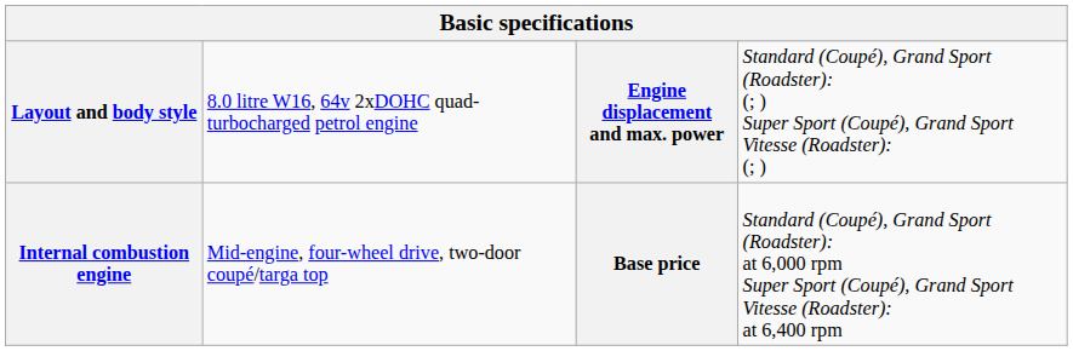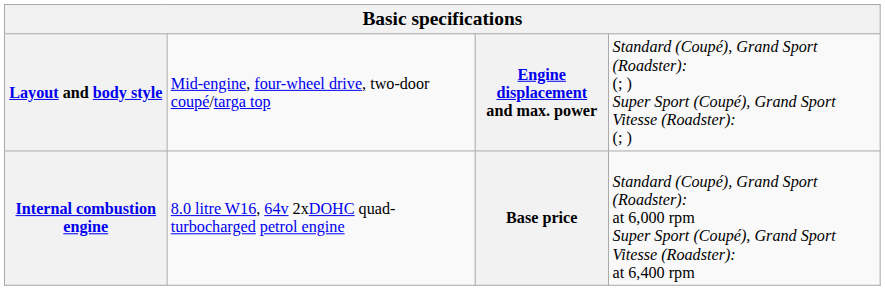Layout and body style | column 2: 8.0 litre W16, 64v 2xDOHC quad-turbocharged petrol engine -> Mid-engine, four-wheel drive, two-door coupé/targa top
Internal combustion engine | column 2: Mid-engine, four-wheel drive, two-door coupé/targa top -> 8.0 litre W16, 64v 2xDOHC quad-turbocharged petrol engine
